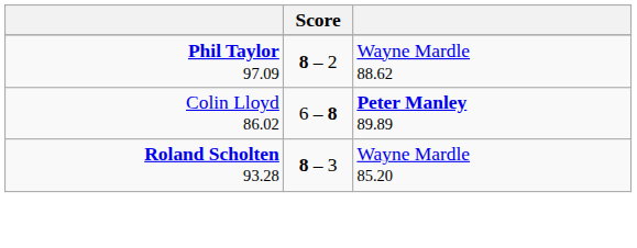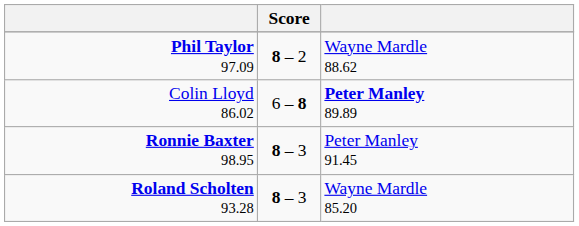+ row: Ronnie Baxter 98.95 | 8 – 3 | Peter Manley 91.45
